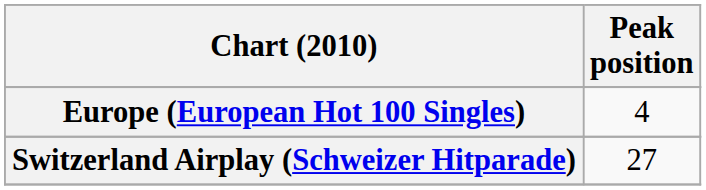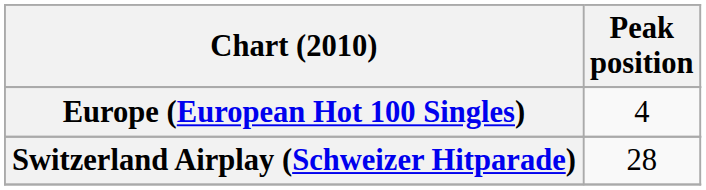Switzerland Airplay (Schweizer Hitparade) | Peak position: 27 -> 28
